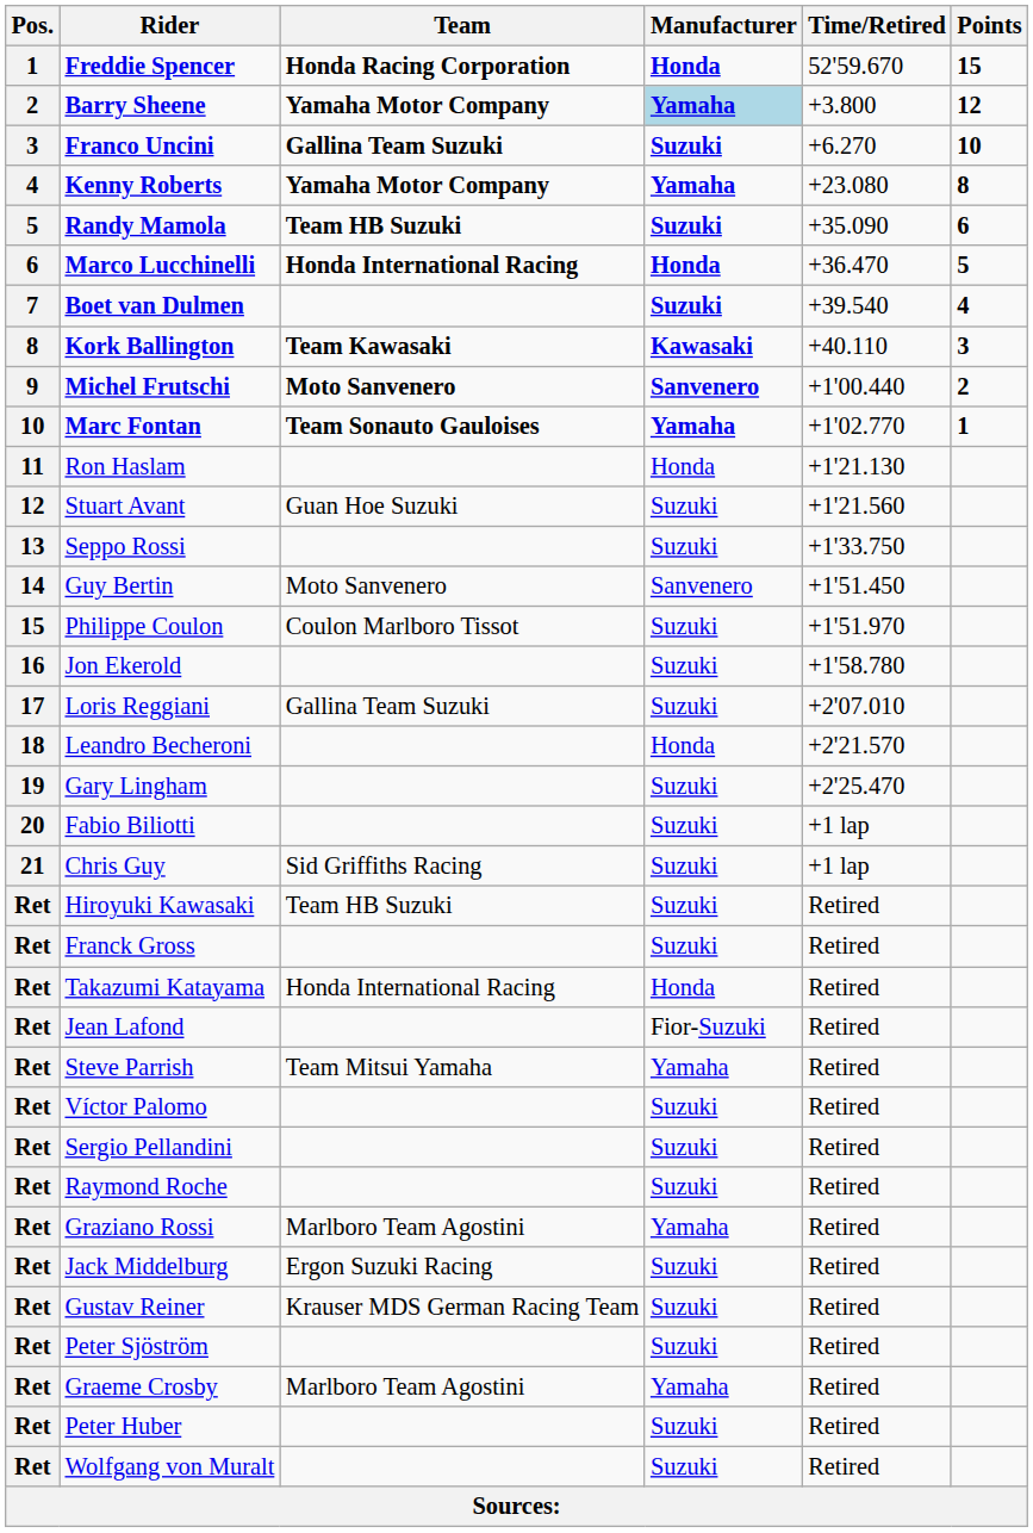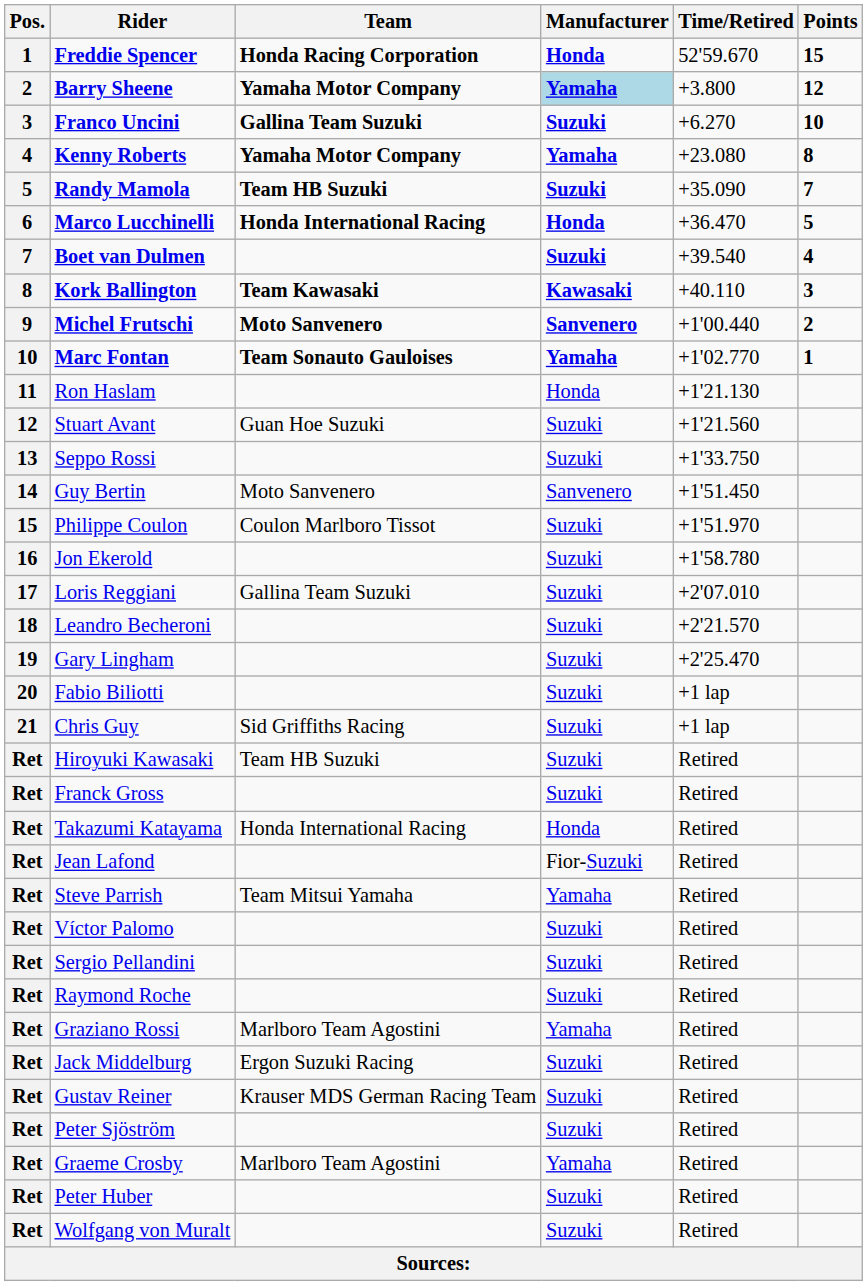Randy Mamola | Points: 6 -> 7
Leandro Becheroni | Manufacturer: Honda -> Suzuki
